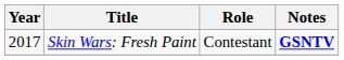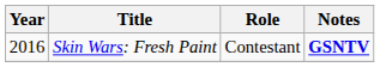Skin Wars: Fresh Paint | Year: 2017 -> 2016
